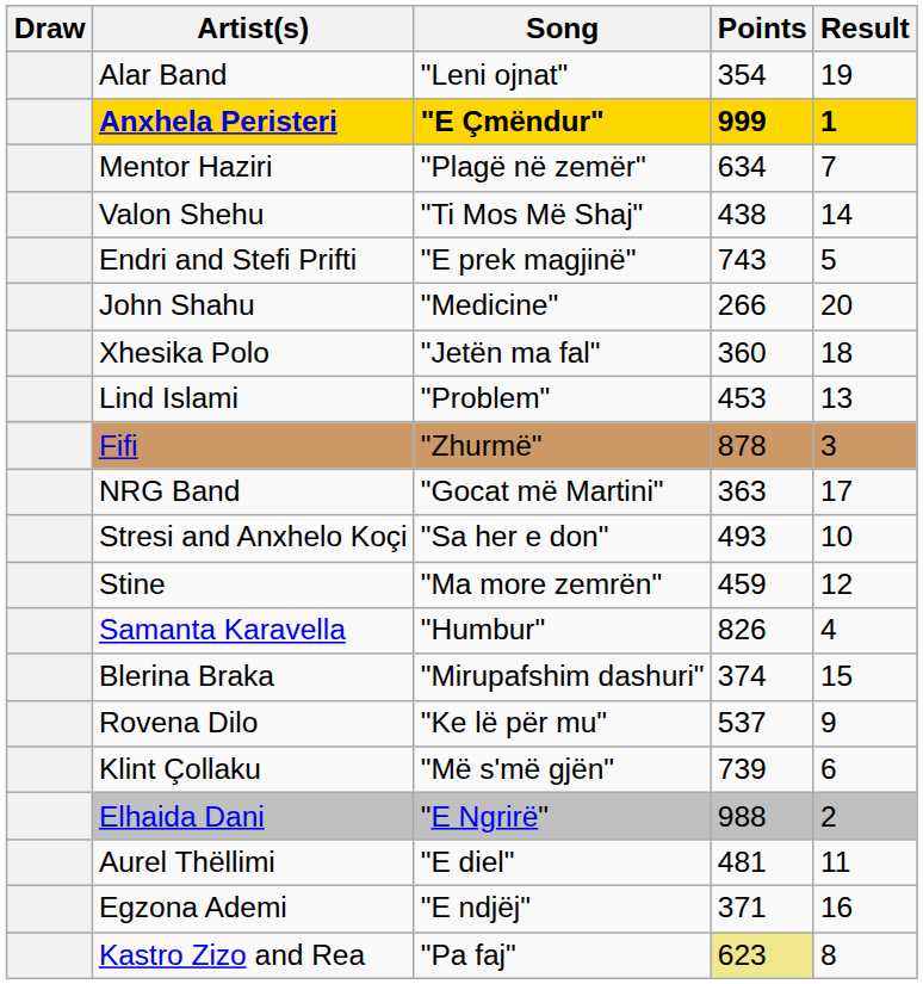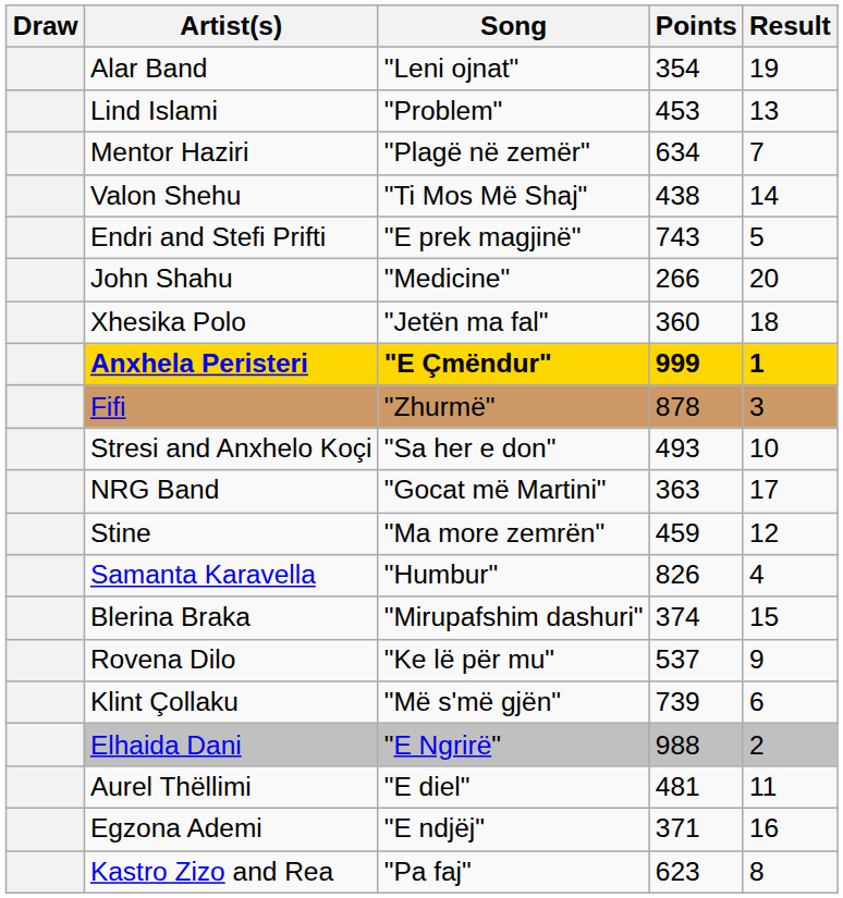rows swapped: Anxhela Peristeri <-> Lind Islami
rows swapped: NRG Band <-> Stresi and Anxhelo Koçi
Kastro Zizo and Rea | Points: khaki background -> no background
